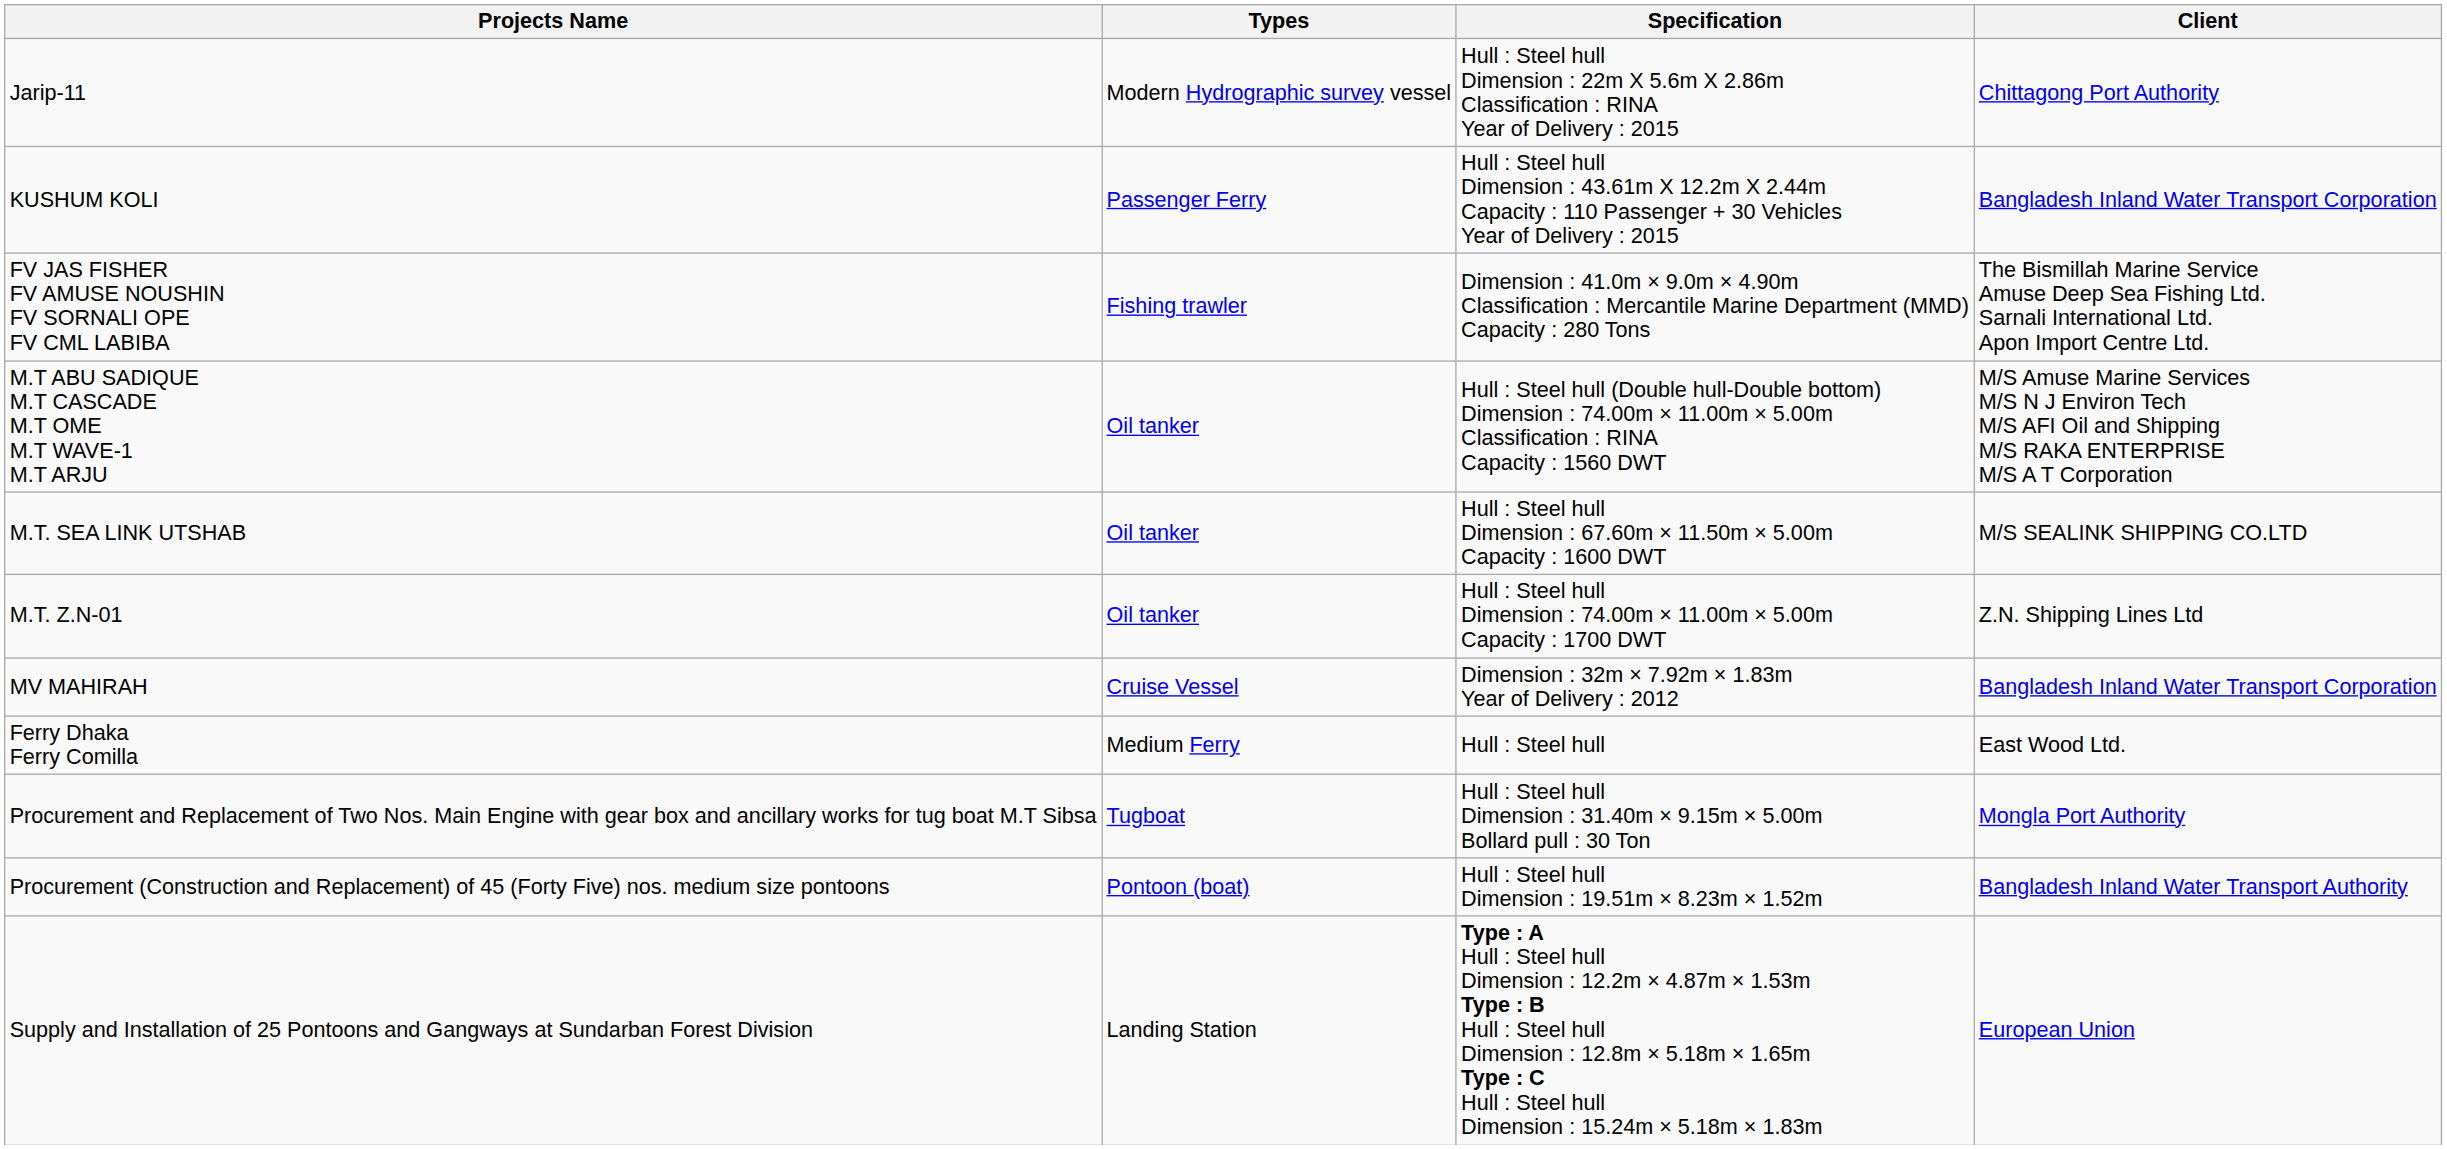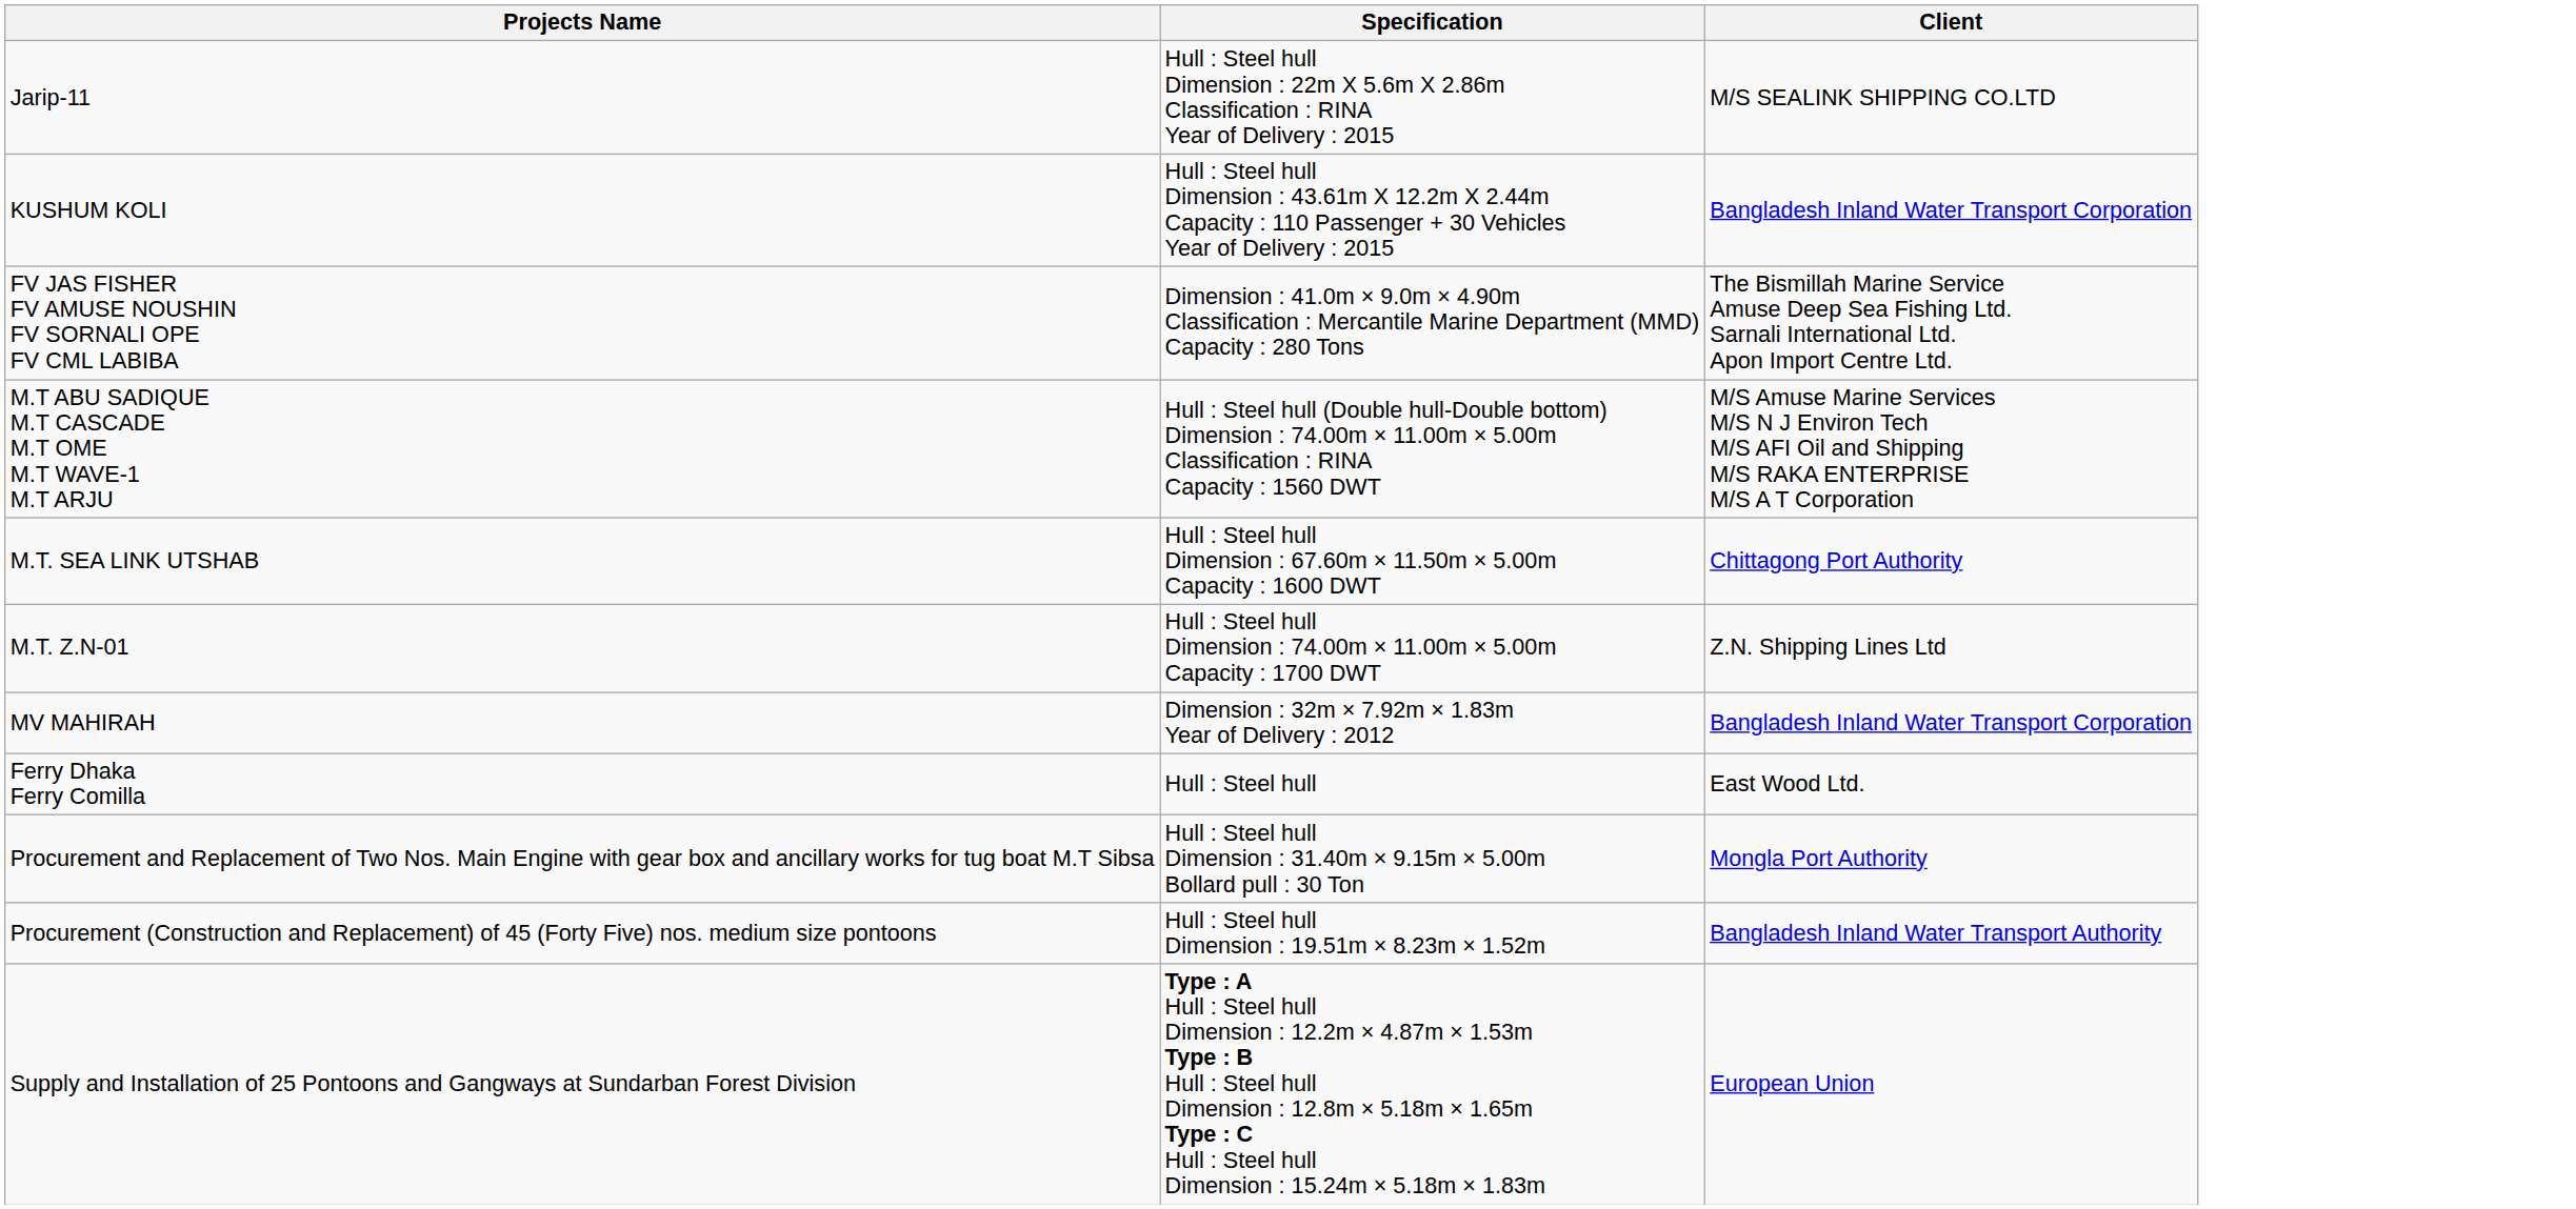- column: Types | Modern Hydrographic survey vessel | Passenger Ferry | Fishing trawler | Oil tanker | Oil tanker | Oil tanker | Cruise Vessel | Medium Ferry | Tugboat | Pontoon (boat) | Landing Station
Jarip-11 | Client: Chittagong Port Authority -> M/S SEALINK SHIPPING CO.LTD
M.T. SEA LINK UTSHAB | Client: M/S SEALINK SHIPPING CO.LTD -> Chittagong Port Authority
